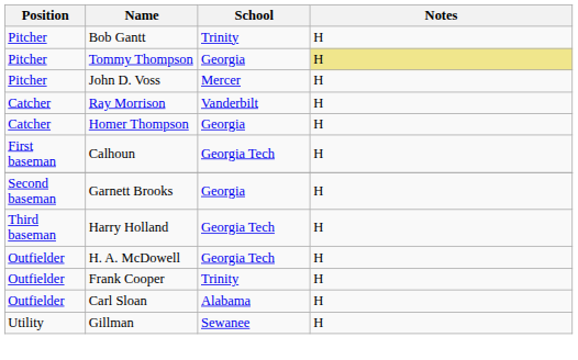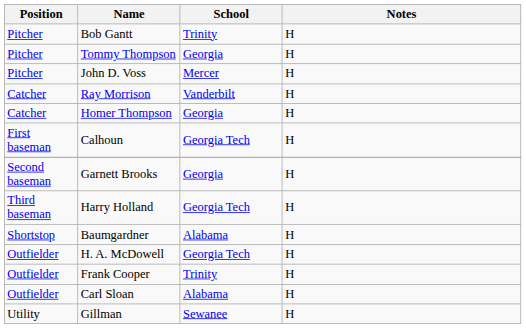Tommy Thompson | Notes: khaki background -> no background
+ row: Shortstop | Baumgardner | Alabama | H
